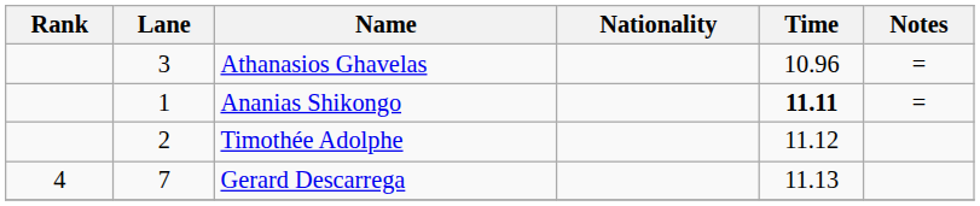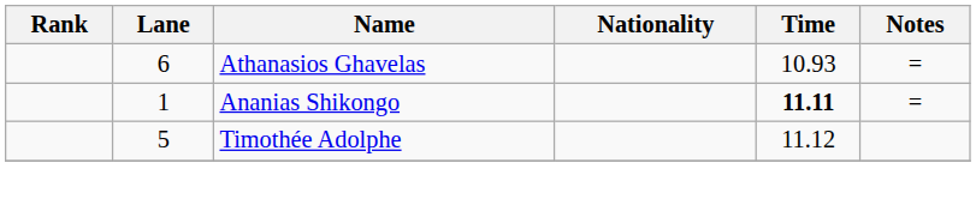Athanasios Ghavelas | Lane: 3 -> 6
Athanasios Ghavelas | Time: 10.96 -> 10.93
Timothée Adolphe | Lane: 2 -> 5
- row: 4 | 7 | Gerard Descarrega | 11.13
